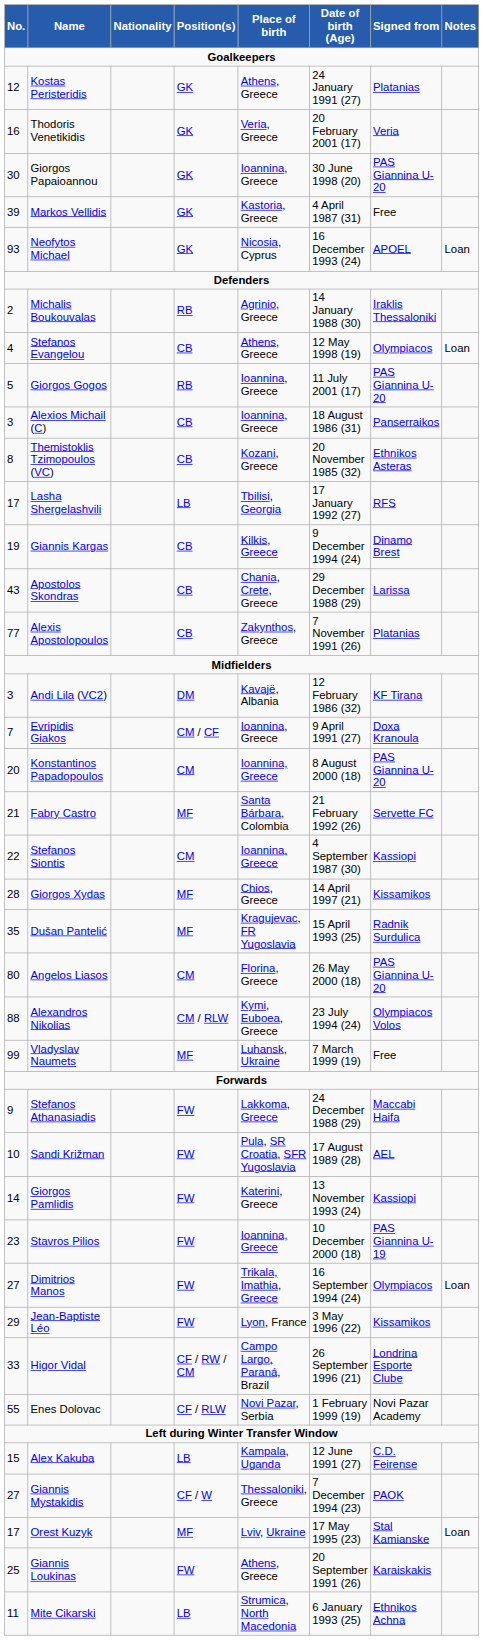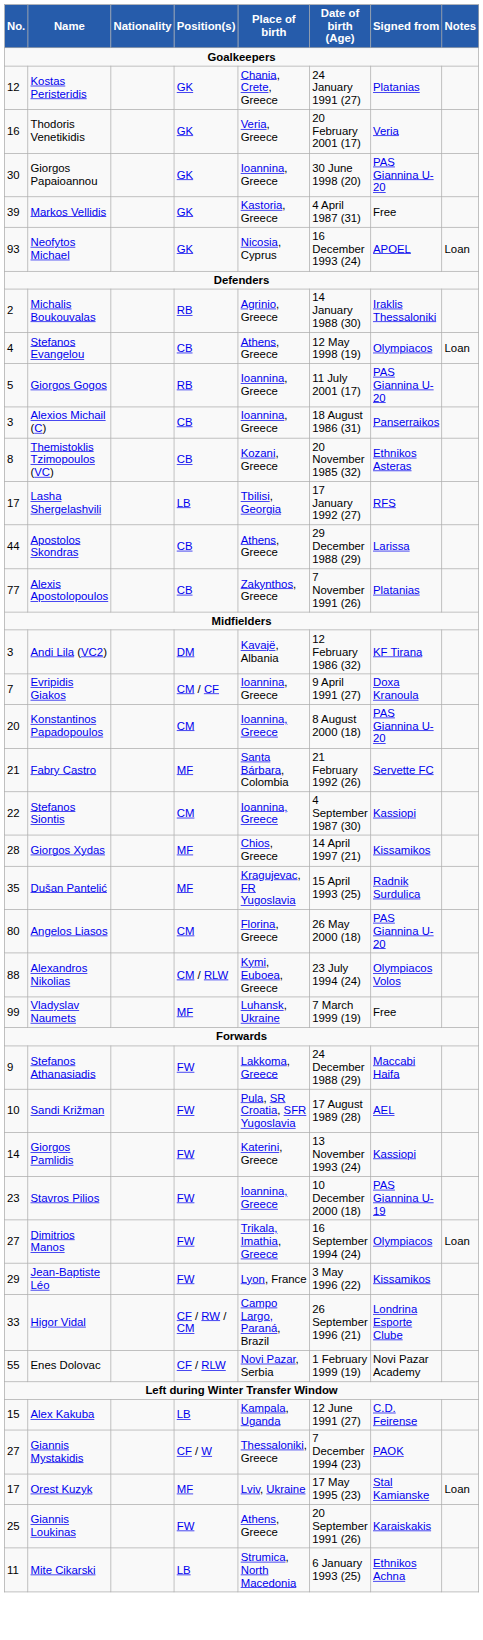Kostas Peristeridis | Place of birth: Athens, Greece -> Chania, Crete, Greece
- row: 19 | Giannis Kargas | CB | Kilkis, Greece | 9 December 1994 (24) | Dinamo Brest
Apostolos Skondras | No.: 43 -> 44
Apostolos Skondras | Place of birth: Chania, Crete, Greece -> Athens, Greece
